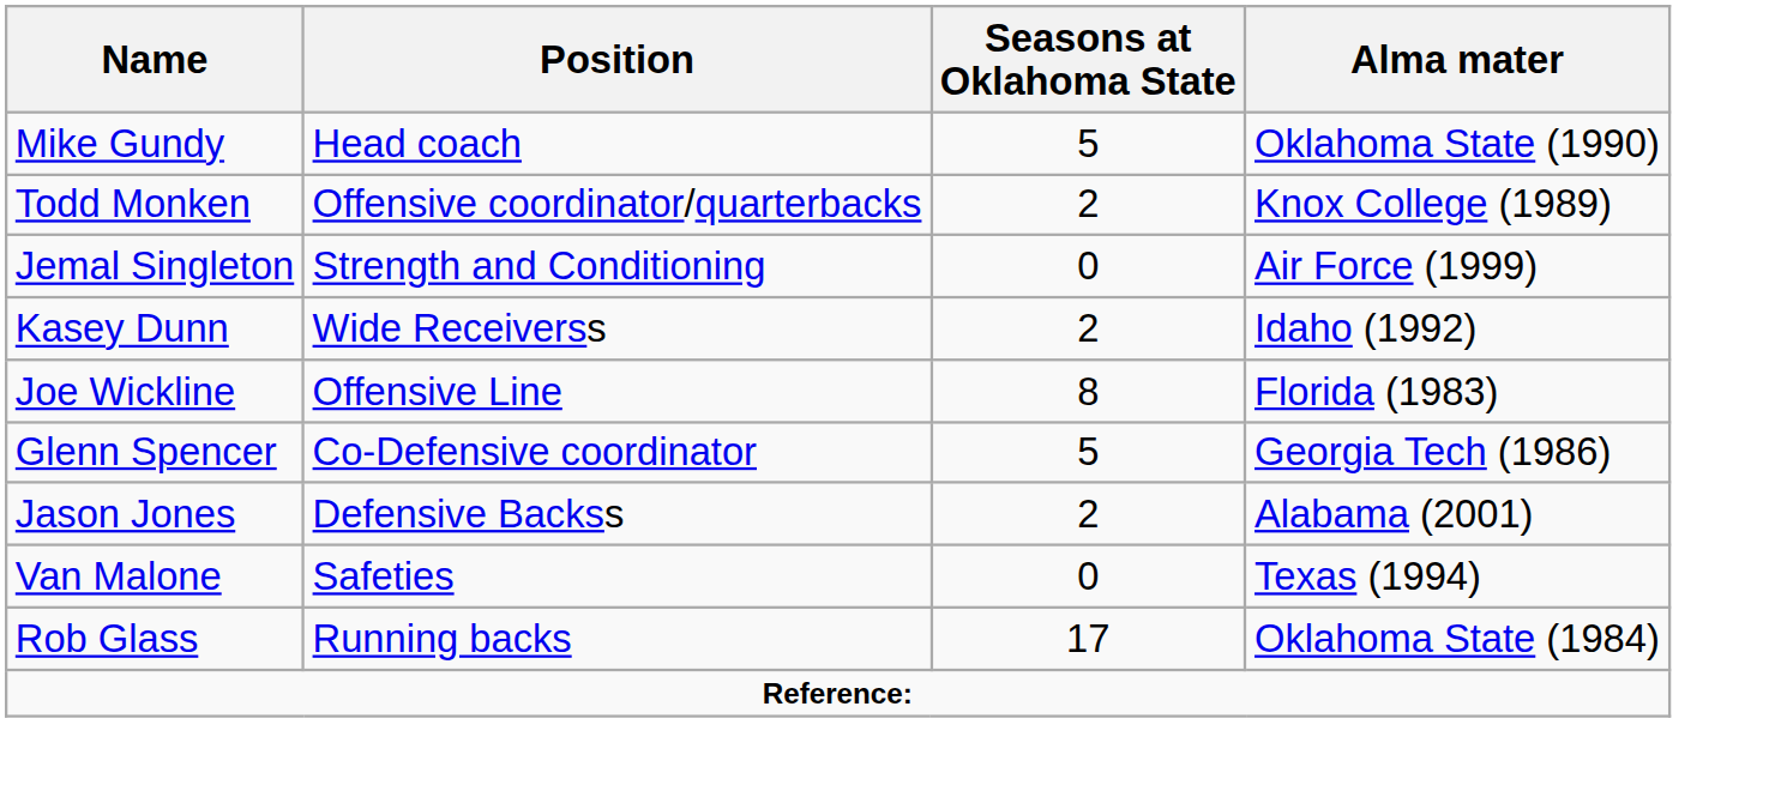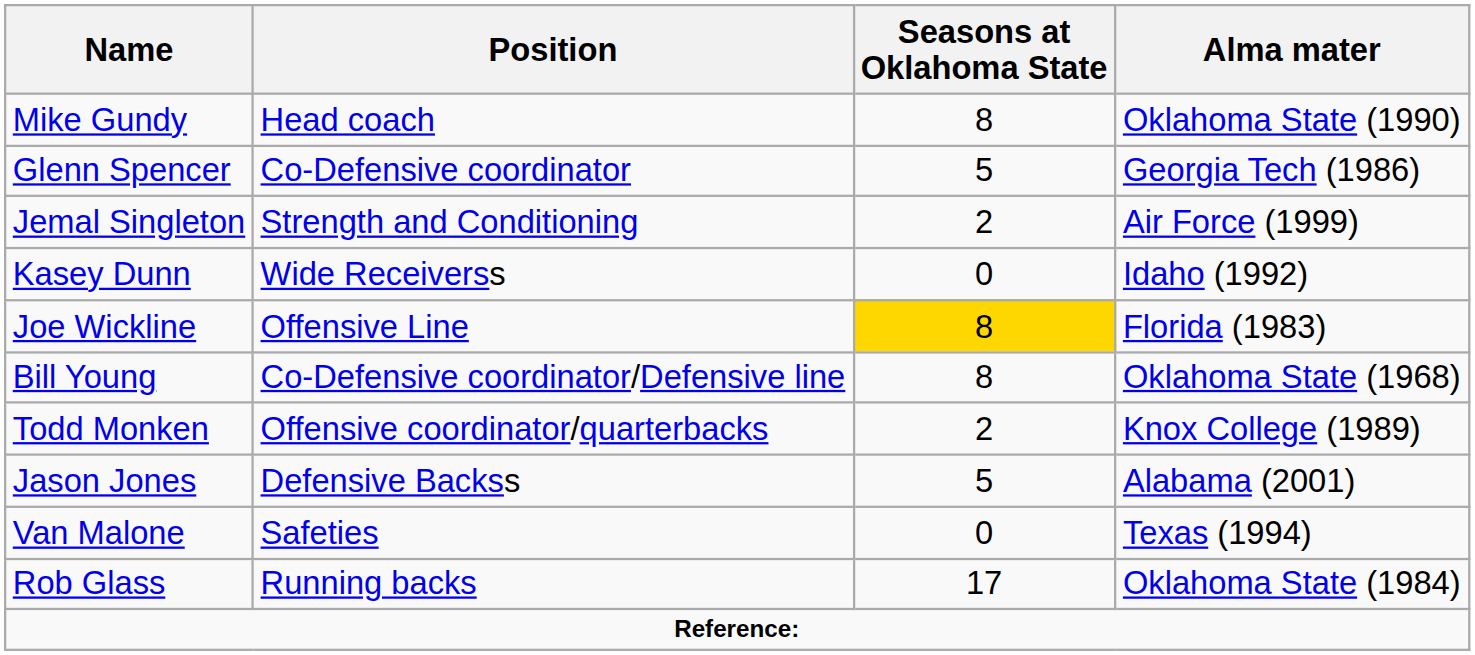Mike Gundy | Seasons at Oklahoma State: 5 -> 8
rows swapped: Todd Monken <-> Glenn Spencer
Jemal Singleton | Seasons at Oklahoma State: 0 -> 2
Kasey Dunn | Seasons at Oklahoma State: 2 -> 0
Joe Wickline | Seasons at Oklahoma State: no background -> gold background
+ row: Bill Young | Co-Defensive coordinator/Defensive line | 8 | Oklahoma State (1968)
Jason Jones | Seasons at Oklahoma State: 2 -> 5
